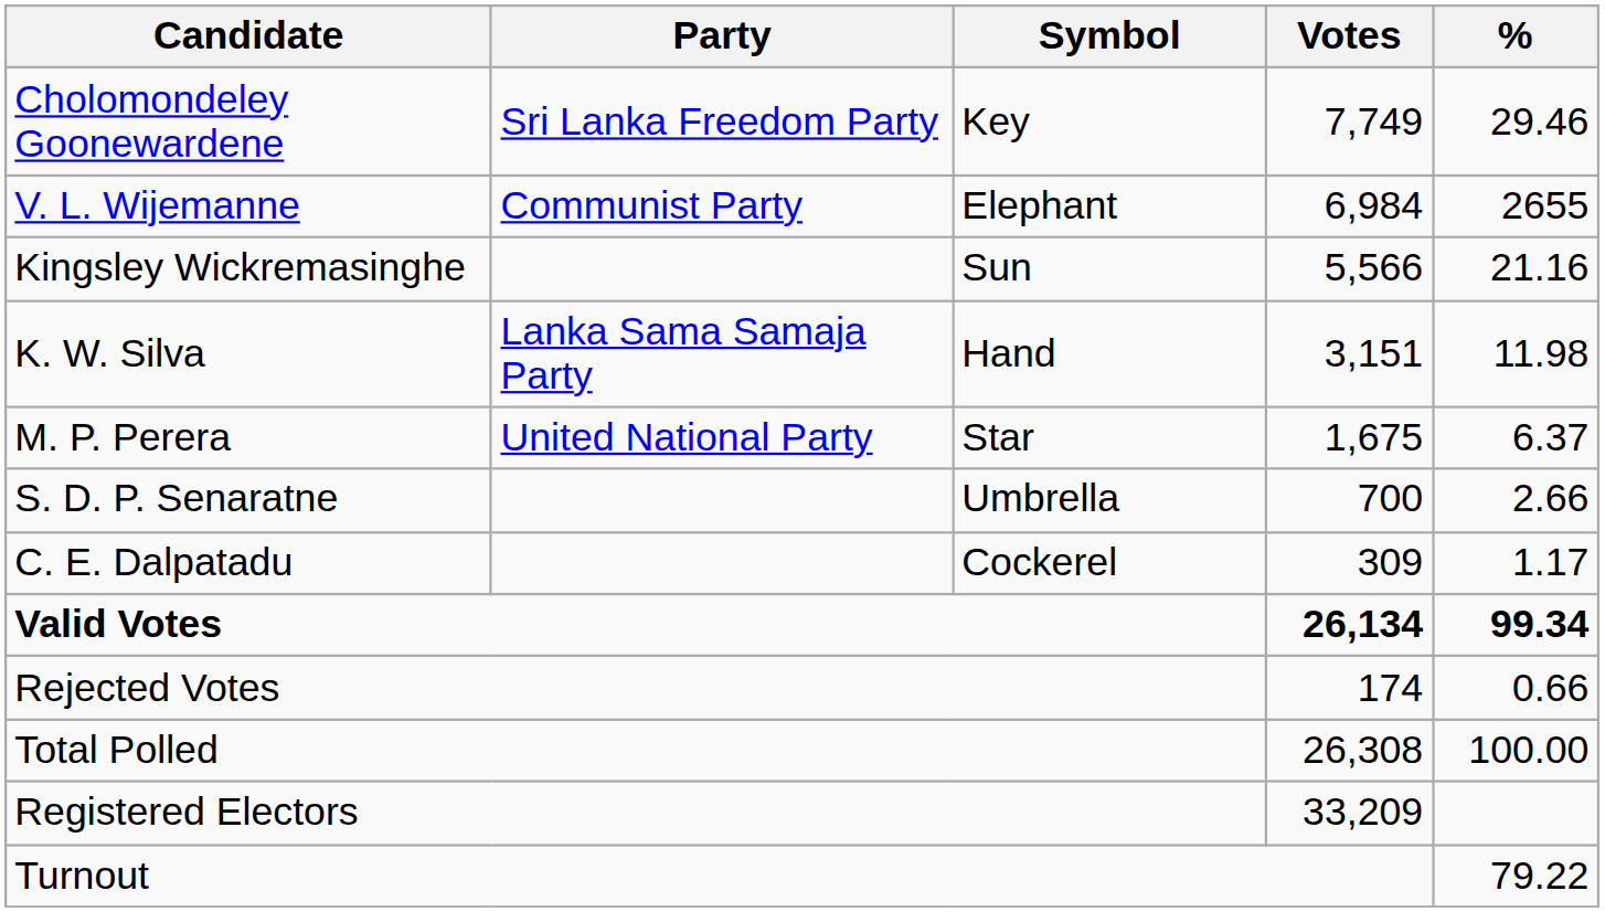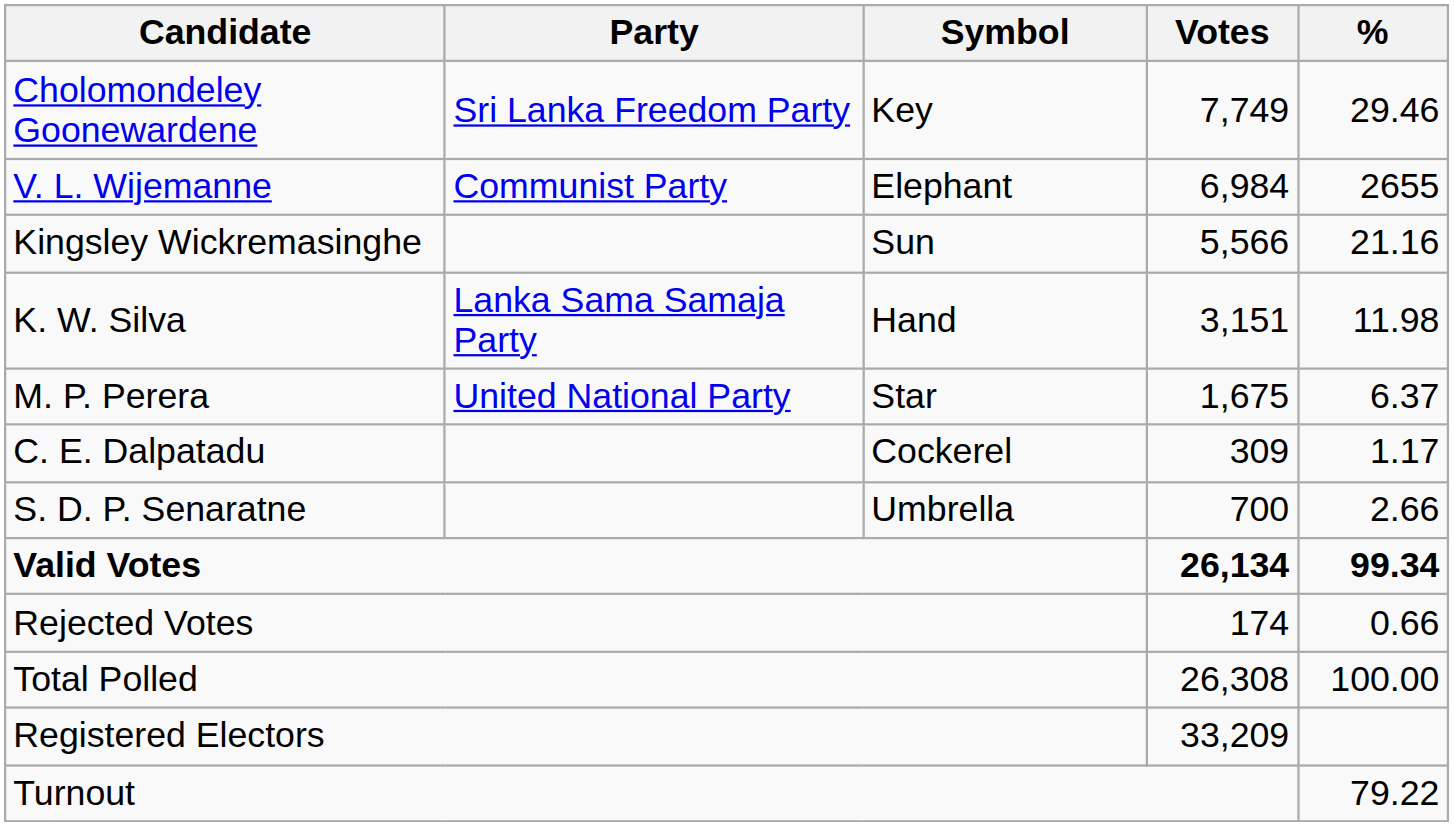rows swapped: S. D. P. Senaratne <-> C. E. Dalpatadu
